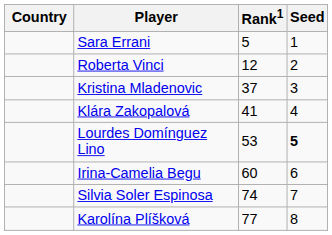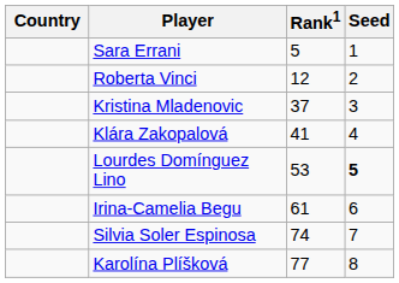Irina-Camelia Begu | Rank1: 60 -> 61
